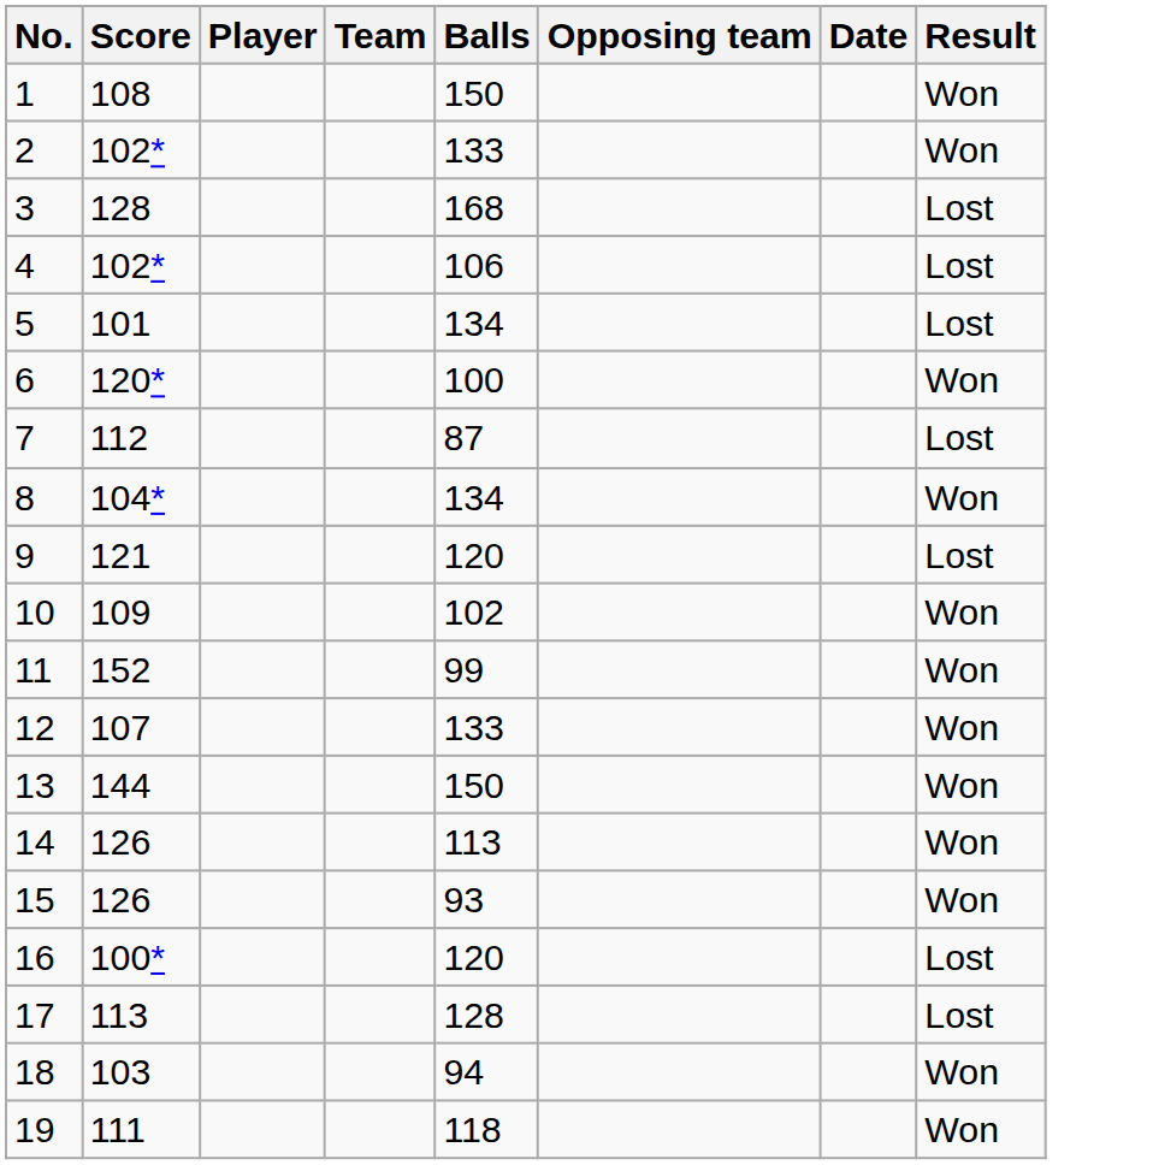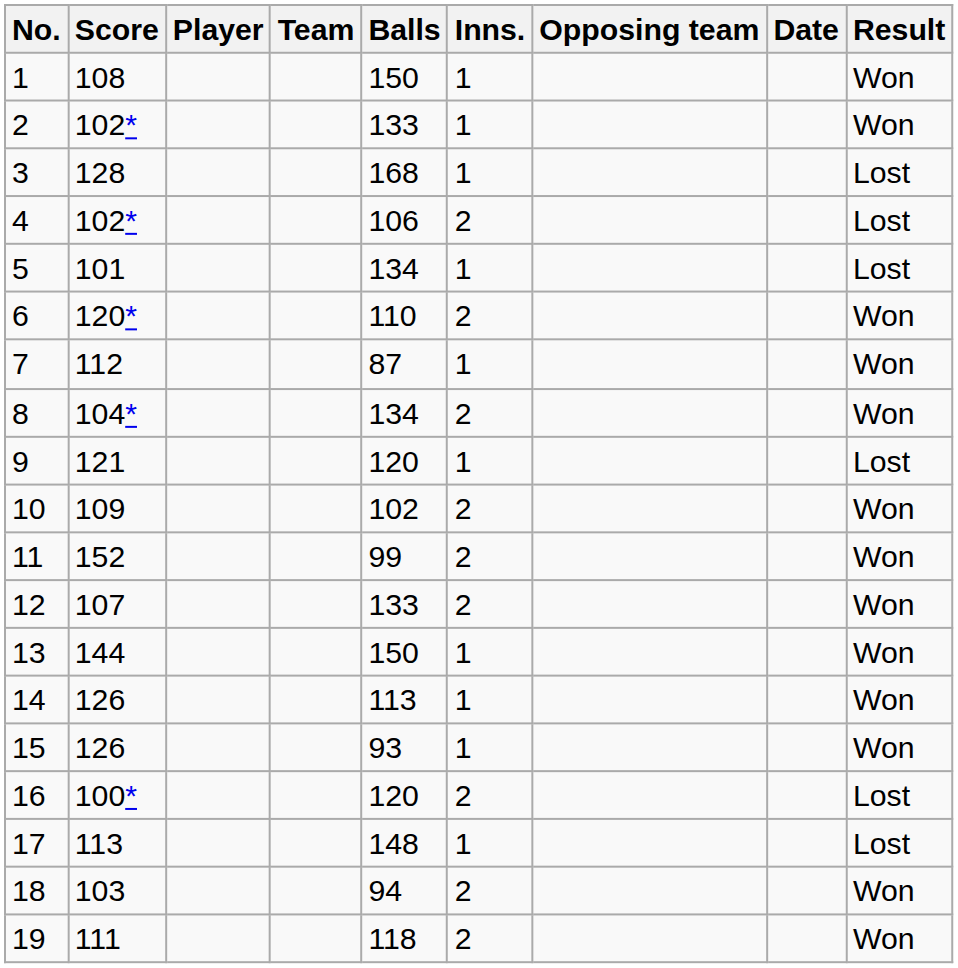+ column: Inns. | 1 | 1 | 1 | 2 | 1 | 2 | 1 | 2 | 1 | 2 | 2 | 2 | 1 | 1 | 1 | 2 | 1 | 2 | 2
6 | Balls: 100 -> 110
7 | Result: Lost -> Won
17 | Balls: 128 -> 148
